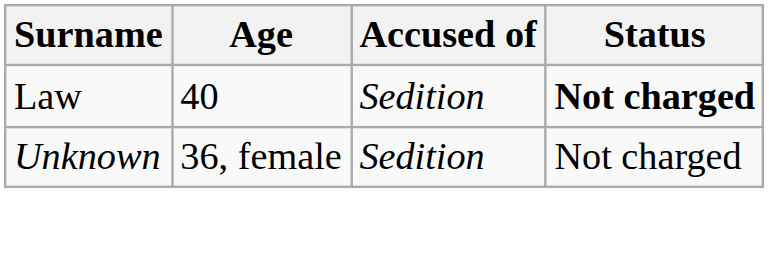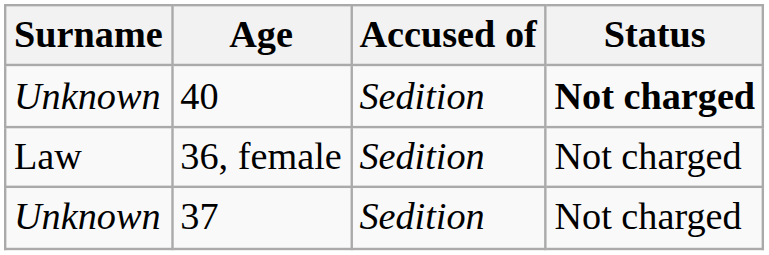40 | Surname: Law -> Unknown
36, female | Surname: Unknown -> Law
+ row: Unknown | 37 | Sedition | Not charged
